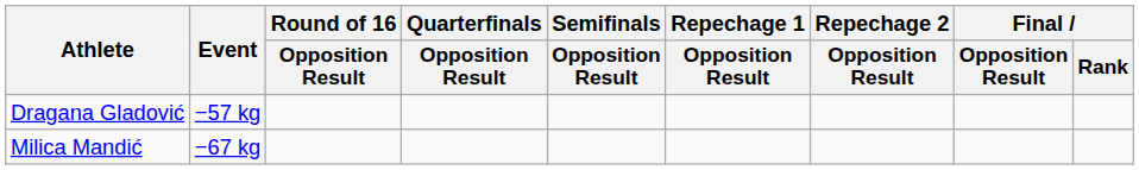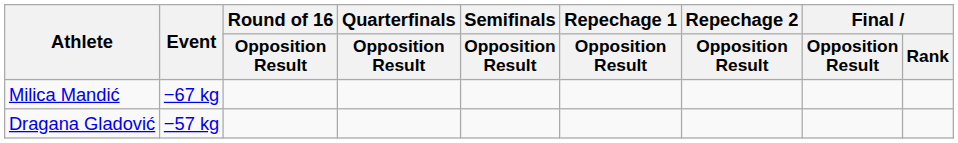rows swapped: Dragana Gladović <-> Milica Mandić
